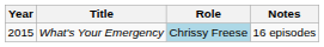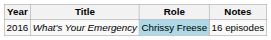What's Your Emergency | Year: 2015 -> 2016
